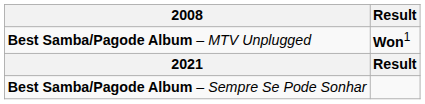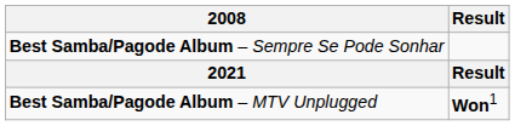rows swapped: Best Samba/Pagode Album – MTV Unplugged <-> Best Samba/Pagode Album – Sempre Se Pode Sonhar
